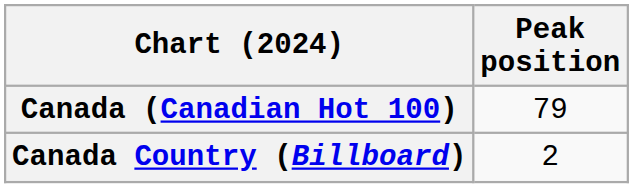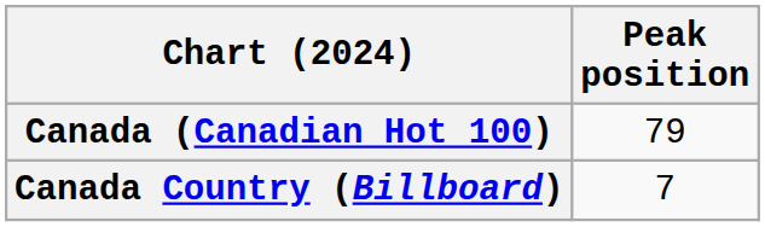Canada Country (Billboard) | Peak position: 2 -> 7
